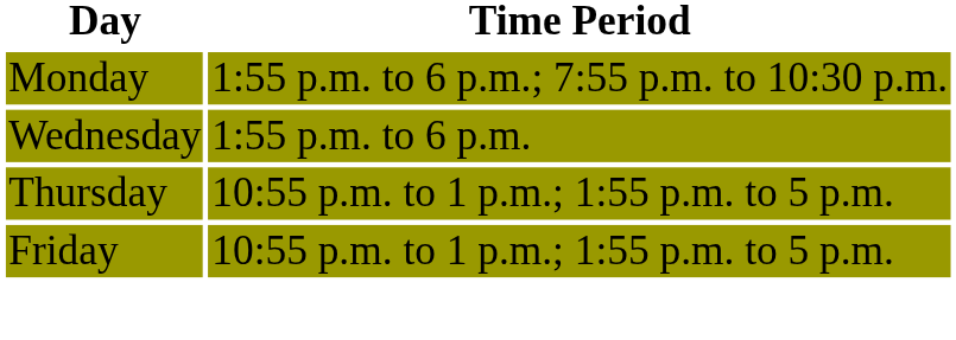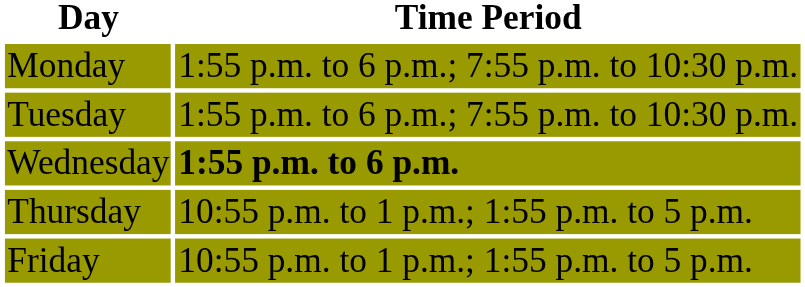+ row: Tuesday | 1:55 p.m. to 6 p.m.; 7:55 p.m. to 10:30 p.m.
Wednesday | Time Period: normal -> bold
